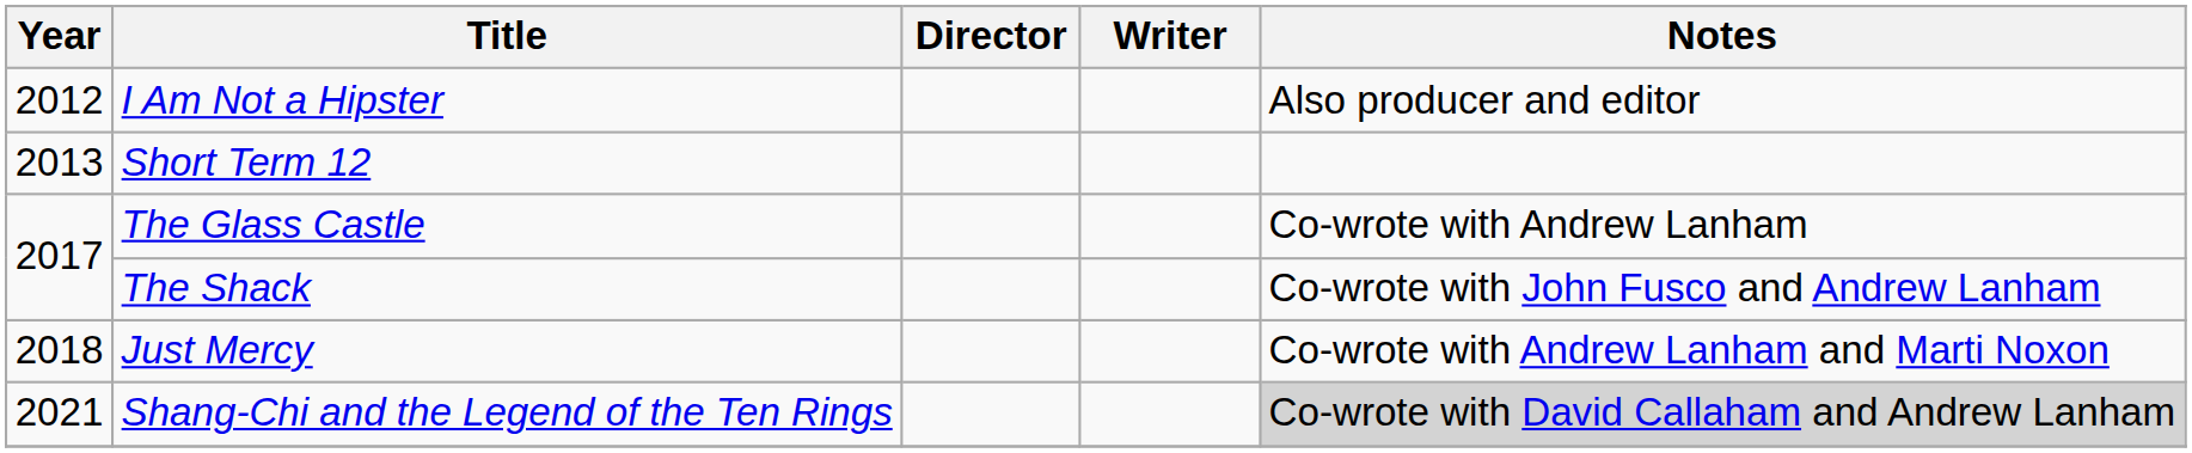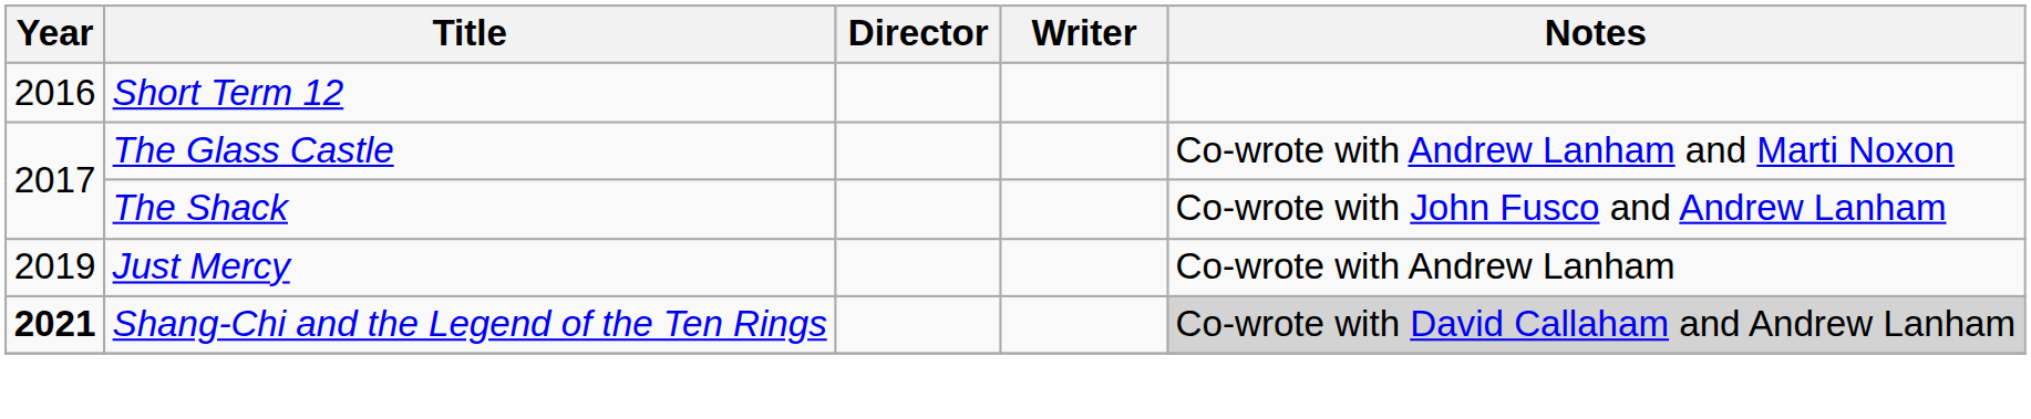- row: 2012 | I Am Not a Hipster | Also producer and editor
Short Term 12 | Year: 2013 -> 2016
The Glass Castle | Notes: Co-wrote with Andrew Lanham -> Co-wrote with Andrew Lanham and Marti Noxon
Just Mercy | Year: 2018 -> 2019
Just Mercy | Notes: Co-wrote with Andrew Lanham and Marti Noxon -> Co-wrote with Andrew Lanham
Shang-Chi and the Legend of the Ten Rings | Year: normal -> bold
